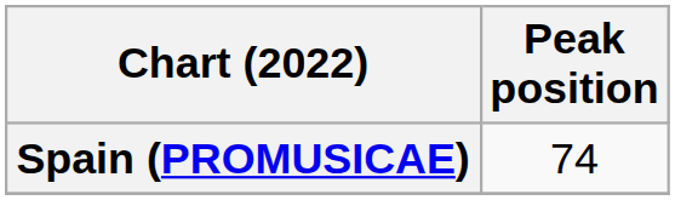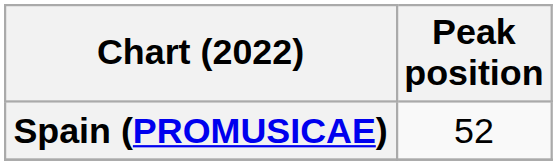Spain (PROMUSICAE) | Peak position: 74 -> 52
